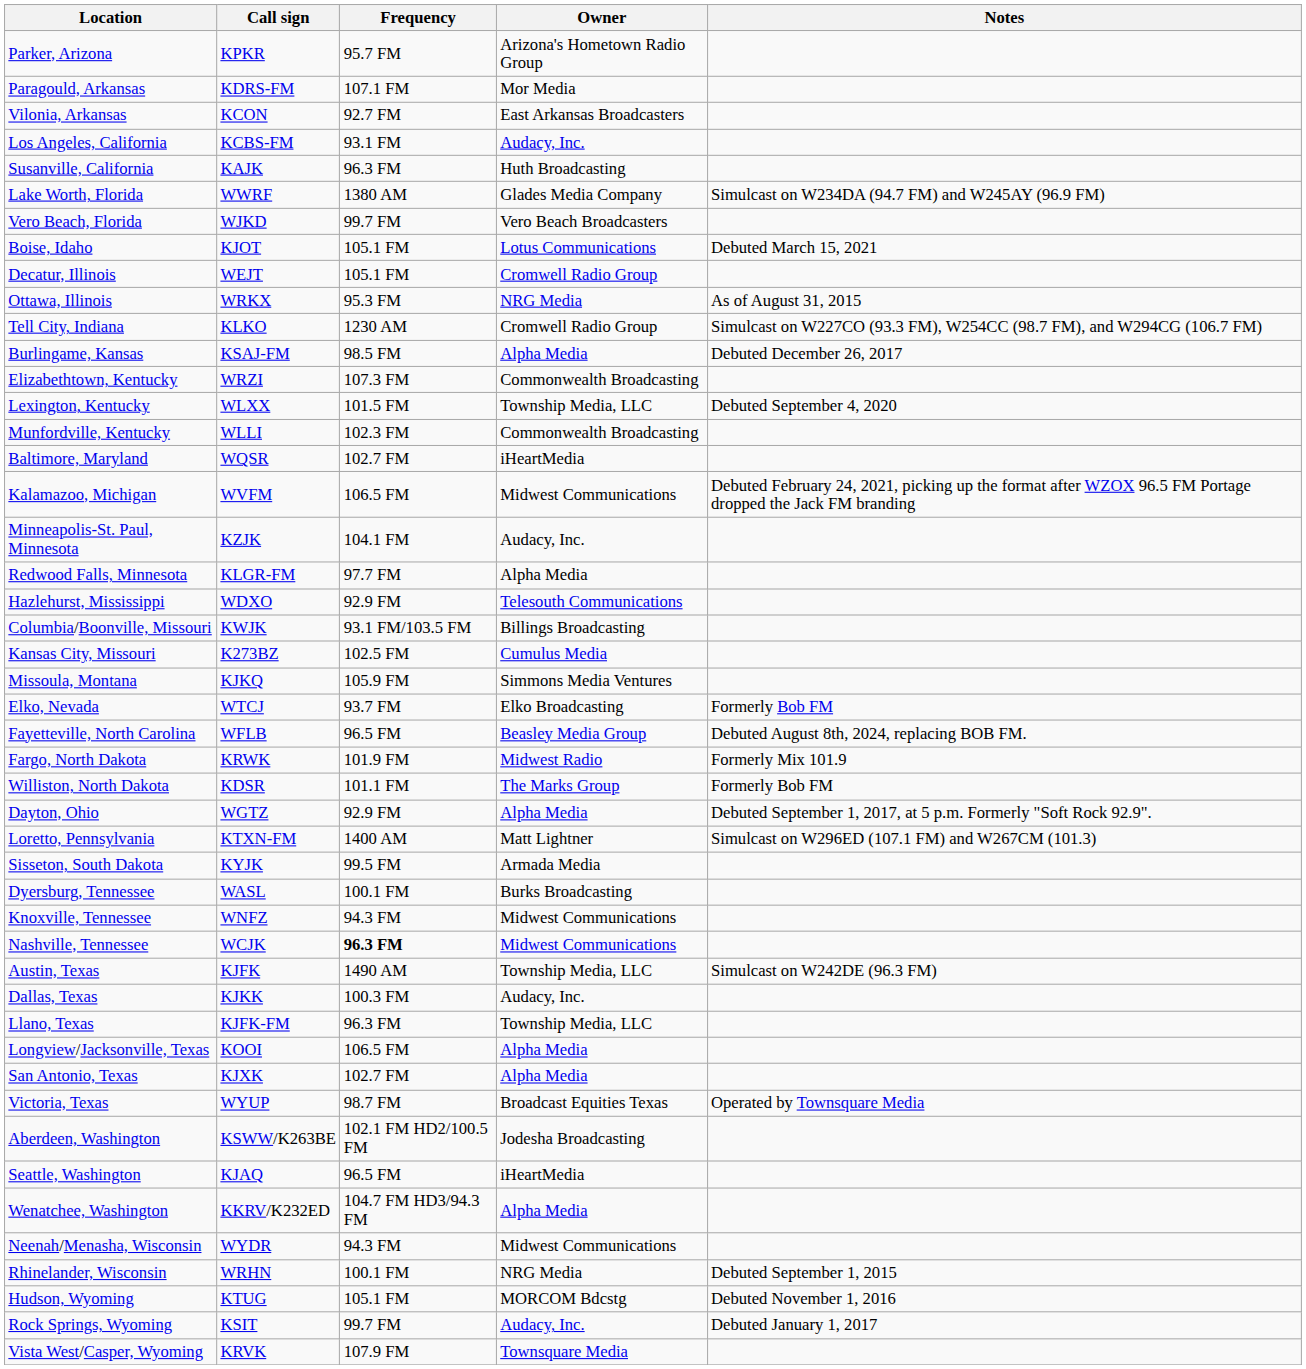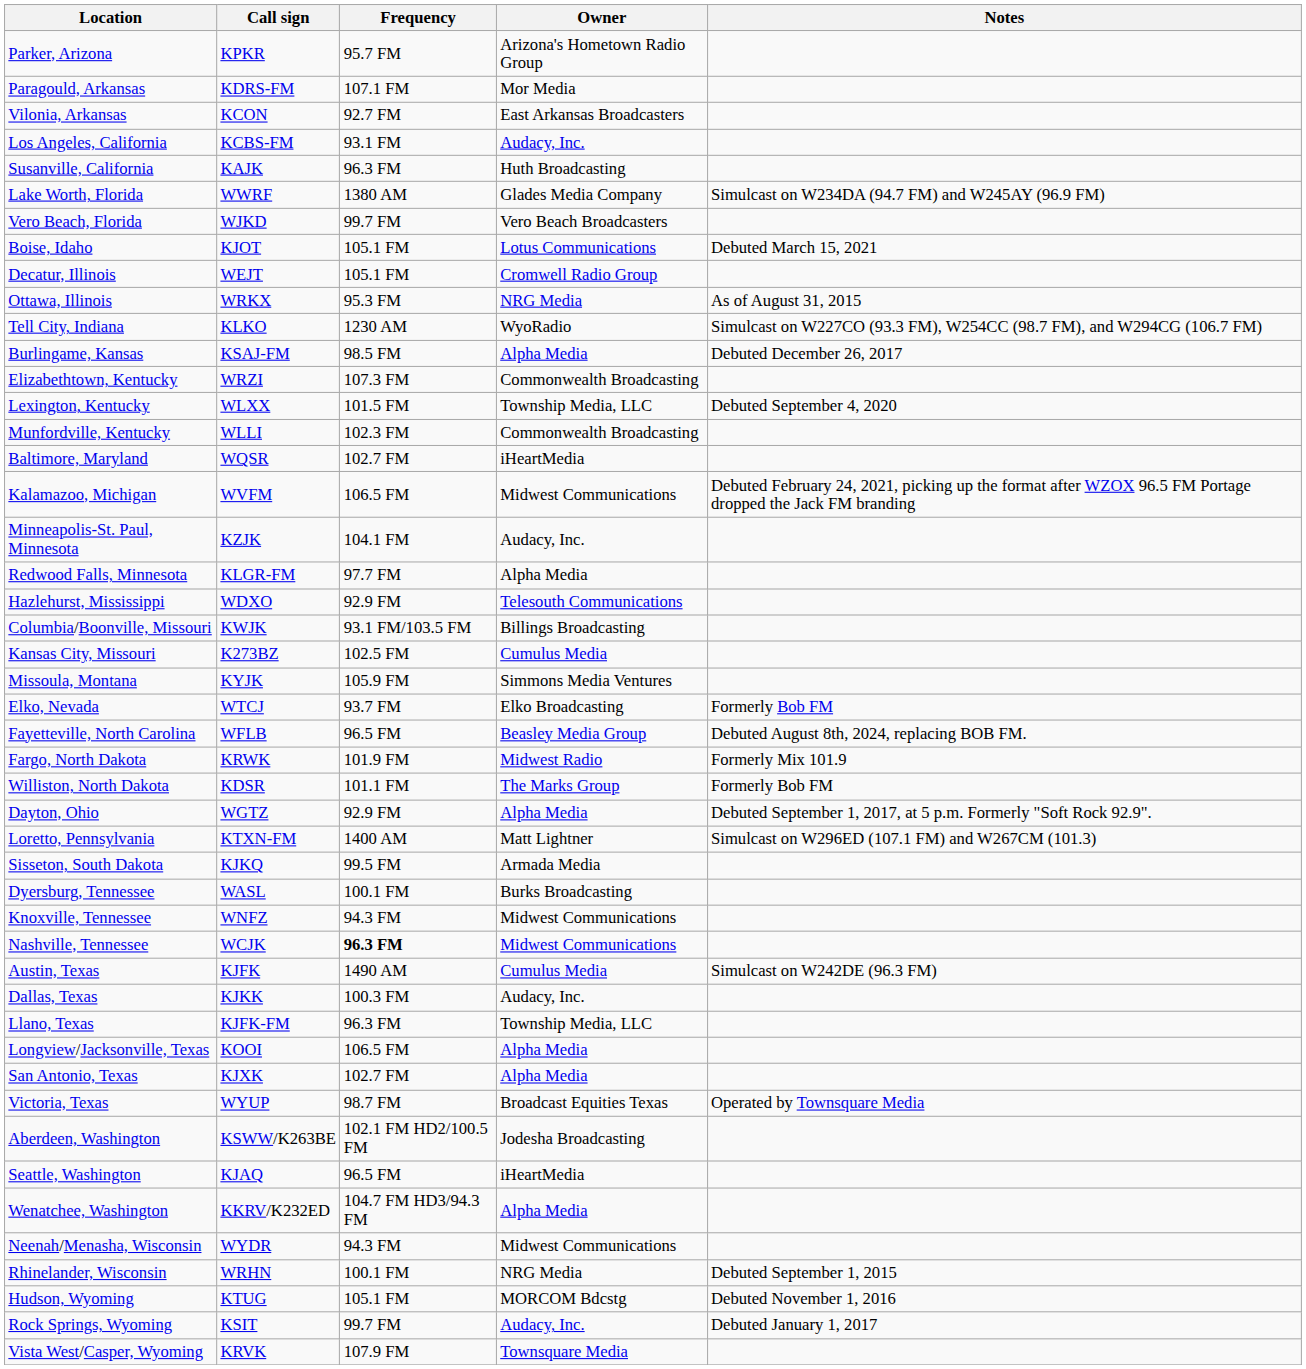Tell City, Indiana | Owner: Cromwell Radio Group -> WyoRadio
Missoula, Montana | Call sign: KJKQ -> KYJK
Sisseton, South Dakota | Call sign: KYJK -> KJKQ
Austin, Texas | Owner: Township Media, LLC -> Cumulus Media
